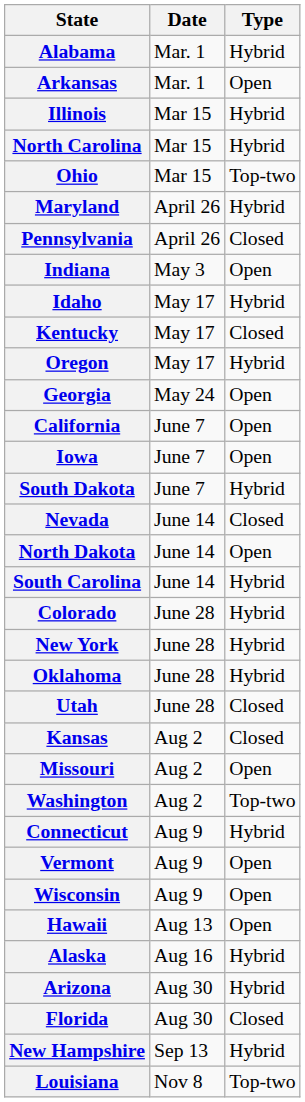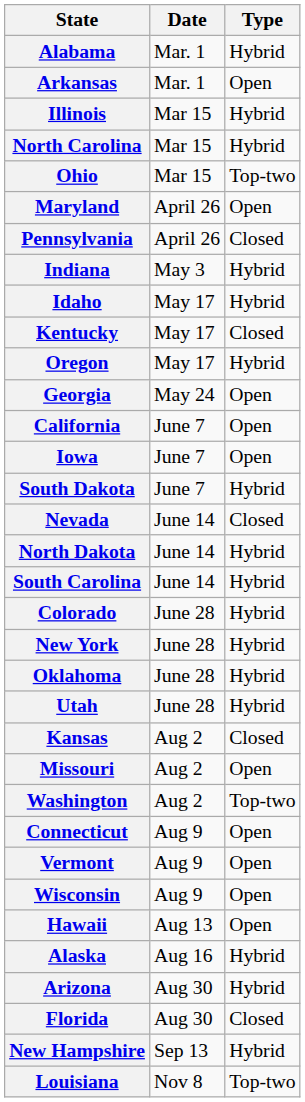Maryland | Type: Hybrid -> Open
Indiana | Type: Open -> Hybrid
North Dakota | Type: Open -> Hybrid
Utah | Type: Closed -> Hybrid
Connecticut | Type: Hybrid -> Open
